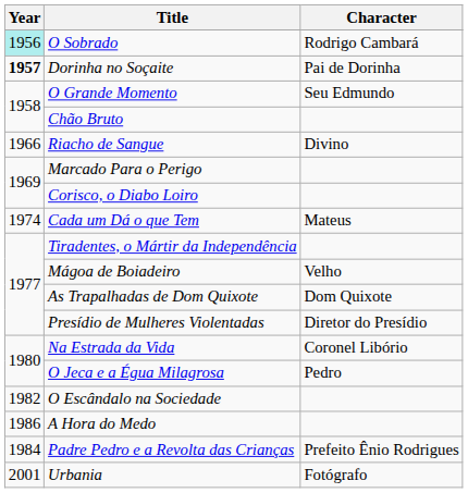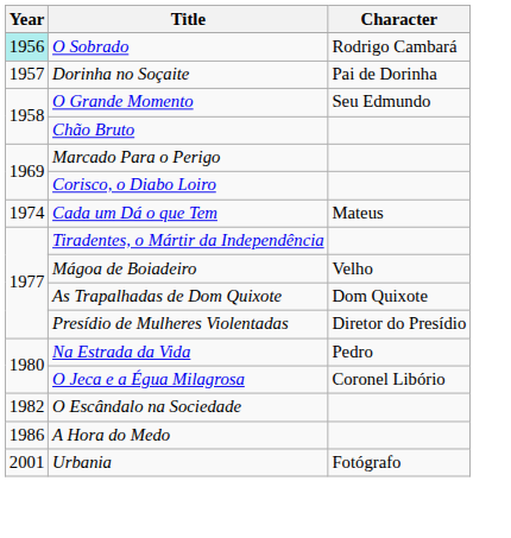Dorinha no Soçaite | Year: bold -> normal
- row: 1966 | Riacho de Sangue | Divino
Na Estrada da Vida | Character: Coronel Libório -> Pedro
O Jeca e a Égua Milagrosa | Character: Pedro -> Coronel Libório
- row: 1984 | Padre Pedro e a Revolta das Crianças | Prefeito Ênio Rodrigues
